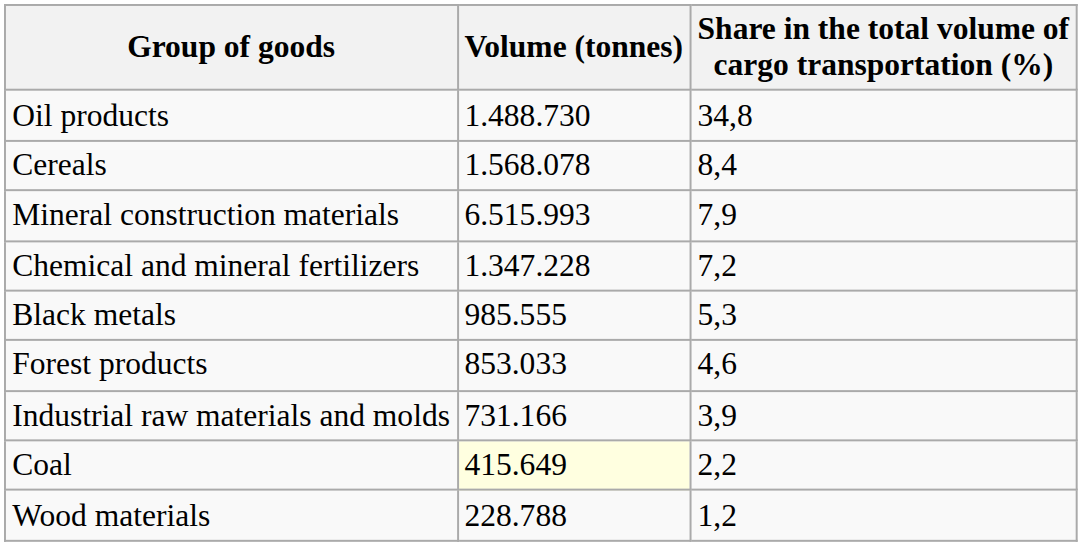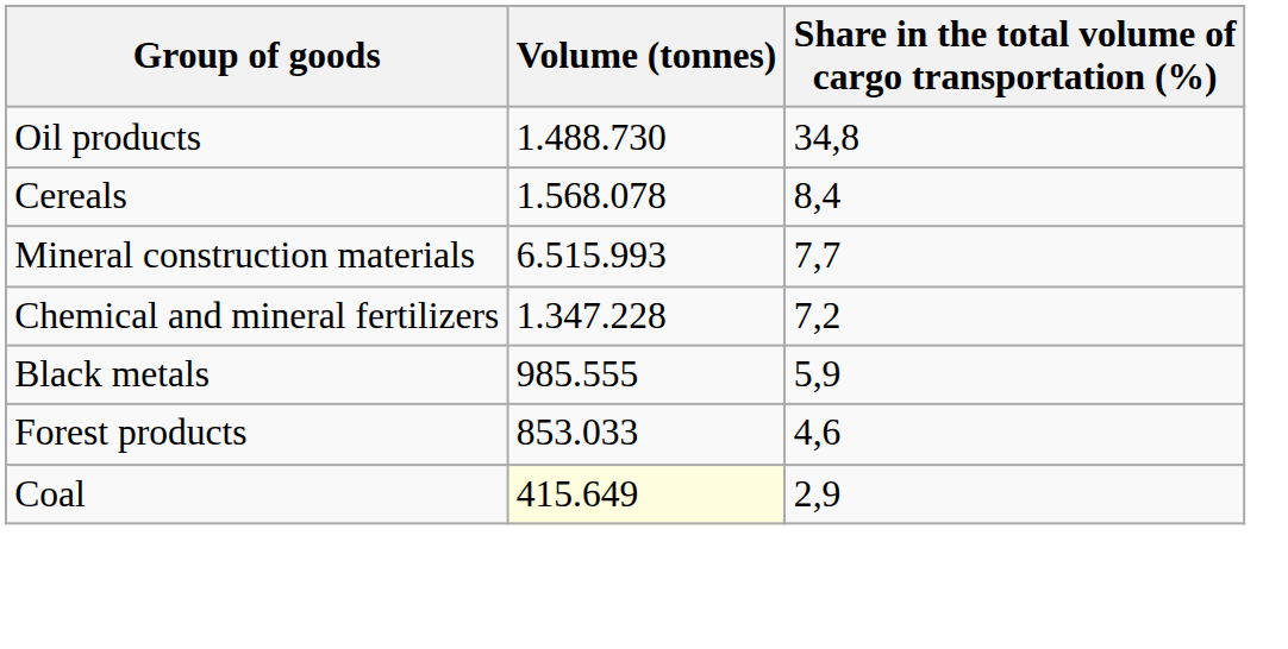Mineral construction materials | Share in the total volume of cargo transportation (%): 7,9 -> 7,7
Black metals | Share in the total volume of cargo transportation (%): 5,3 -> 5,9
- row: Industrial raw materials and molds | 731.166 | 3,9
Coal | Share in the total volume of cargo transportation (%): 2,2 -> 2,9
- row: Wood materials | 228.788 | 1,2
